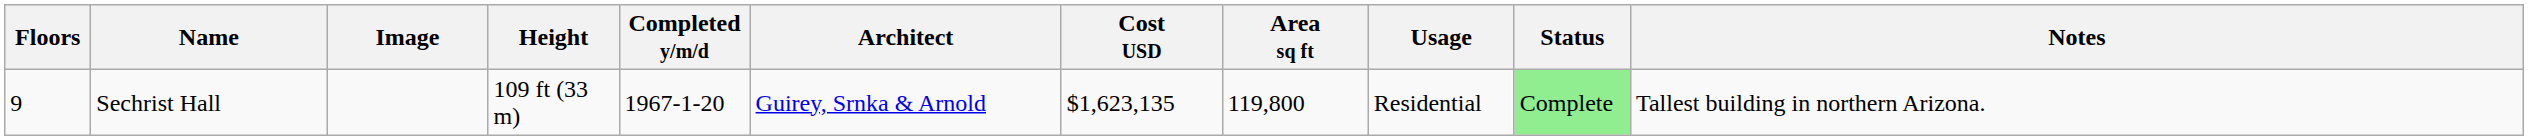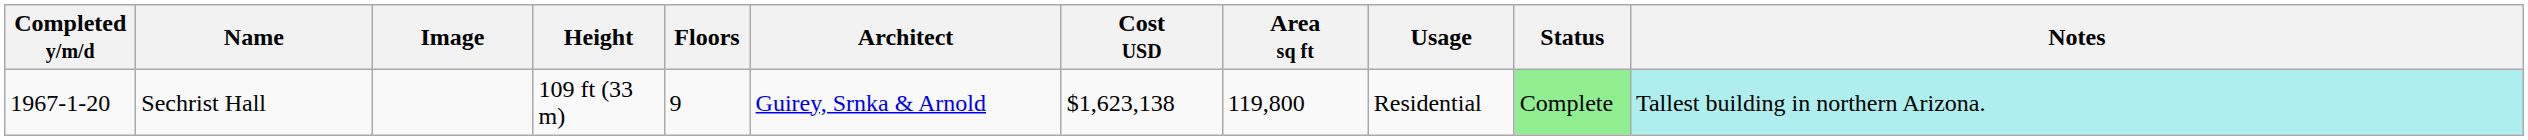columns swapped: Completed y/m/d <-> Floors
Sechrist Hall | Cost USD: $1,623,135 -> $1,623,138
Sechrist Hall | Notes: no background -> paleturquoise background
